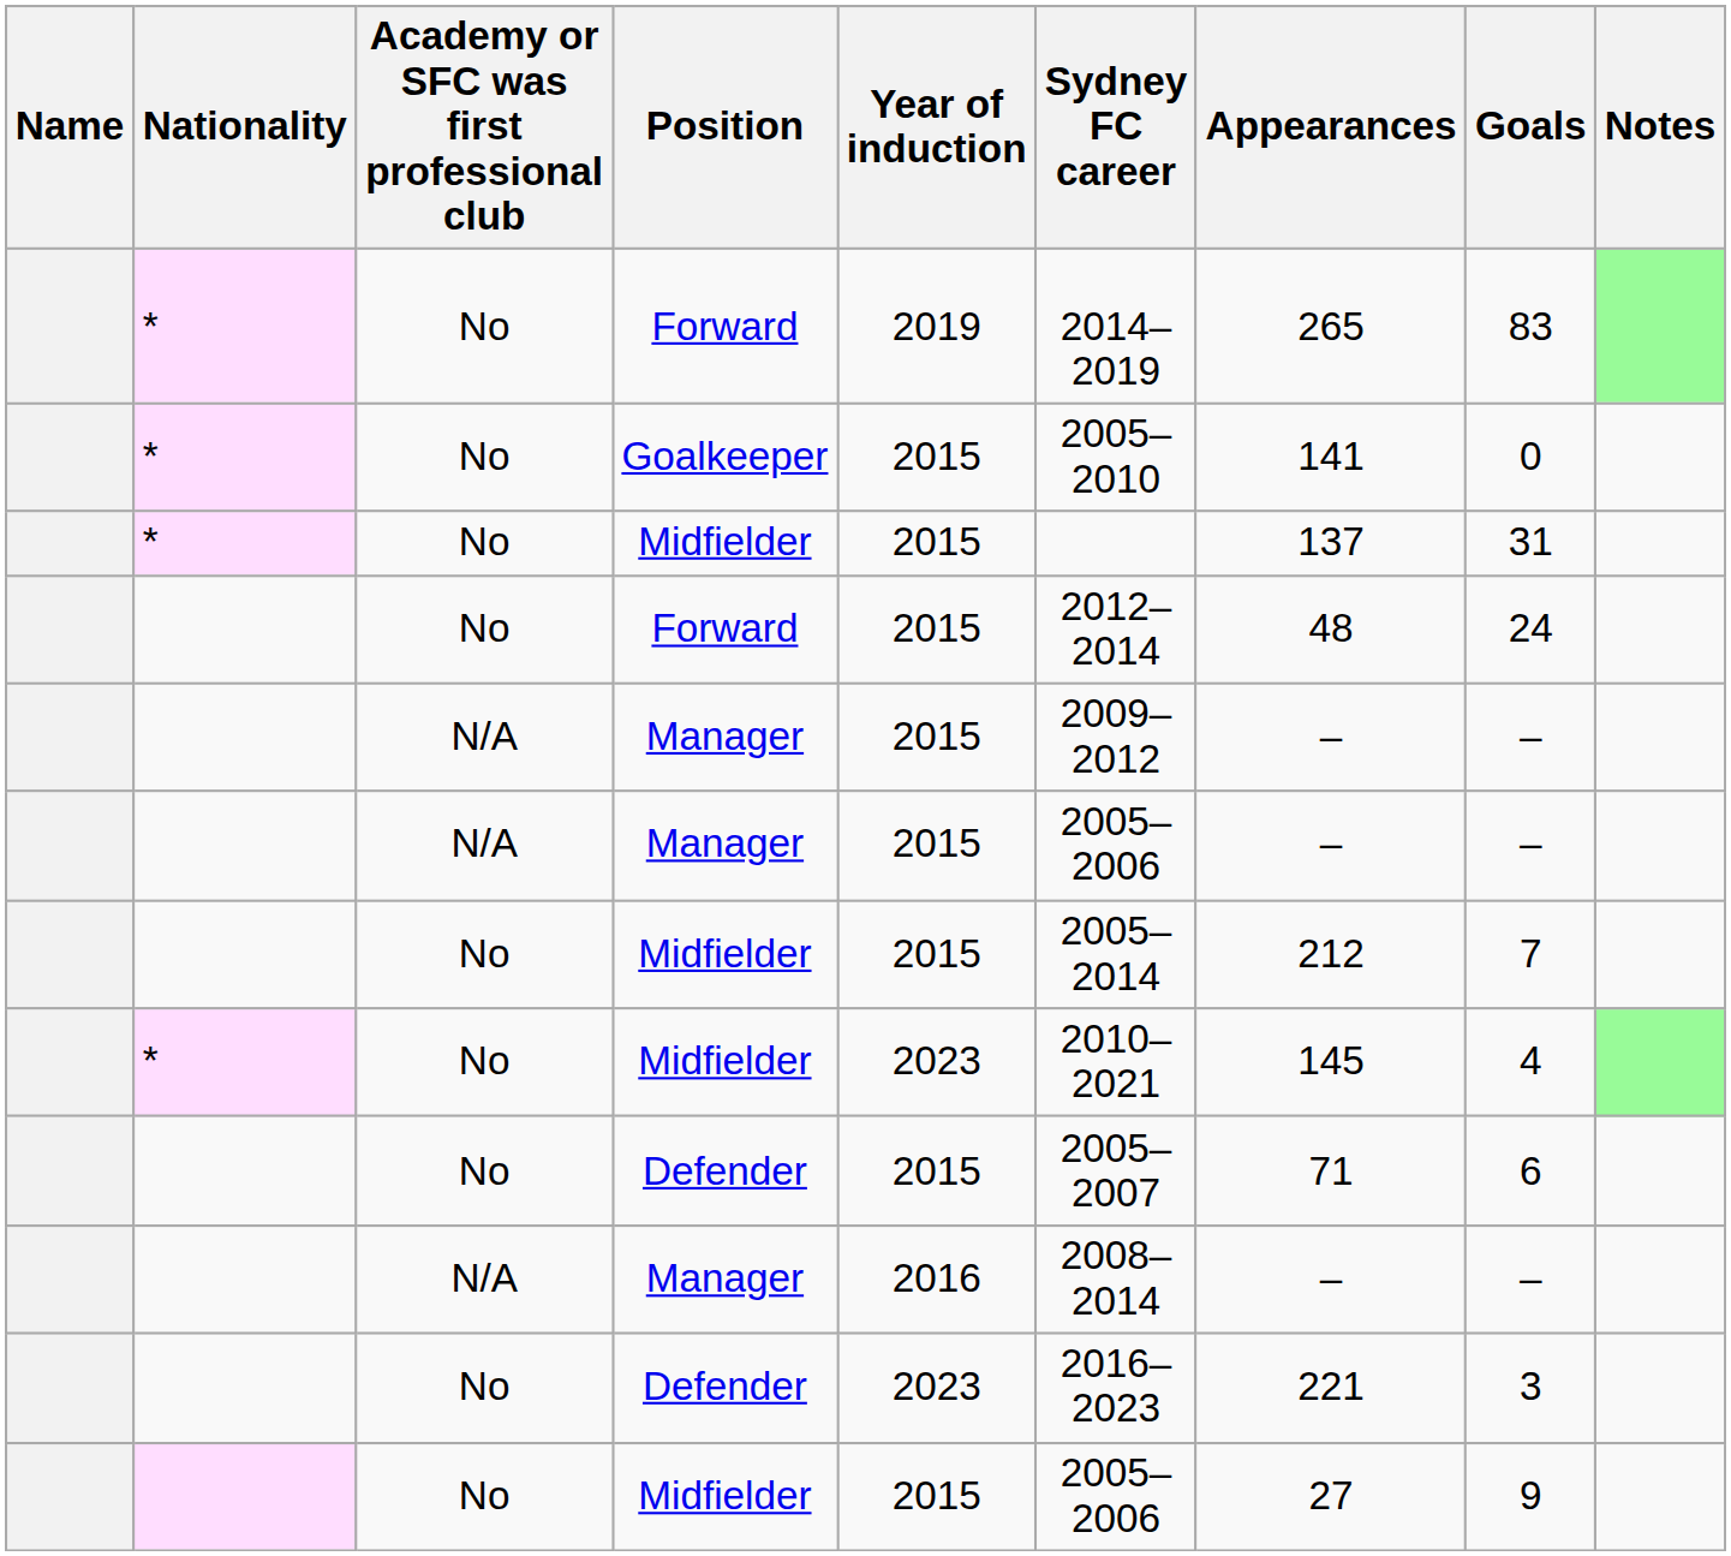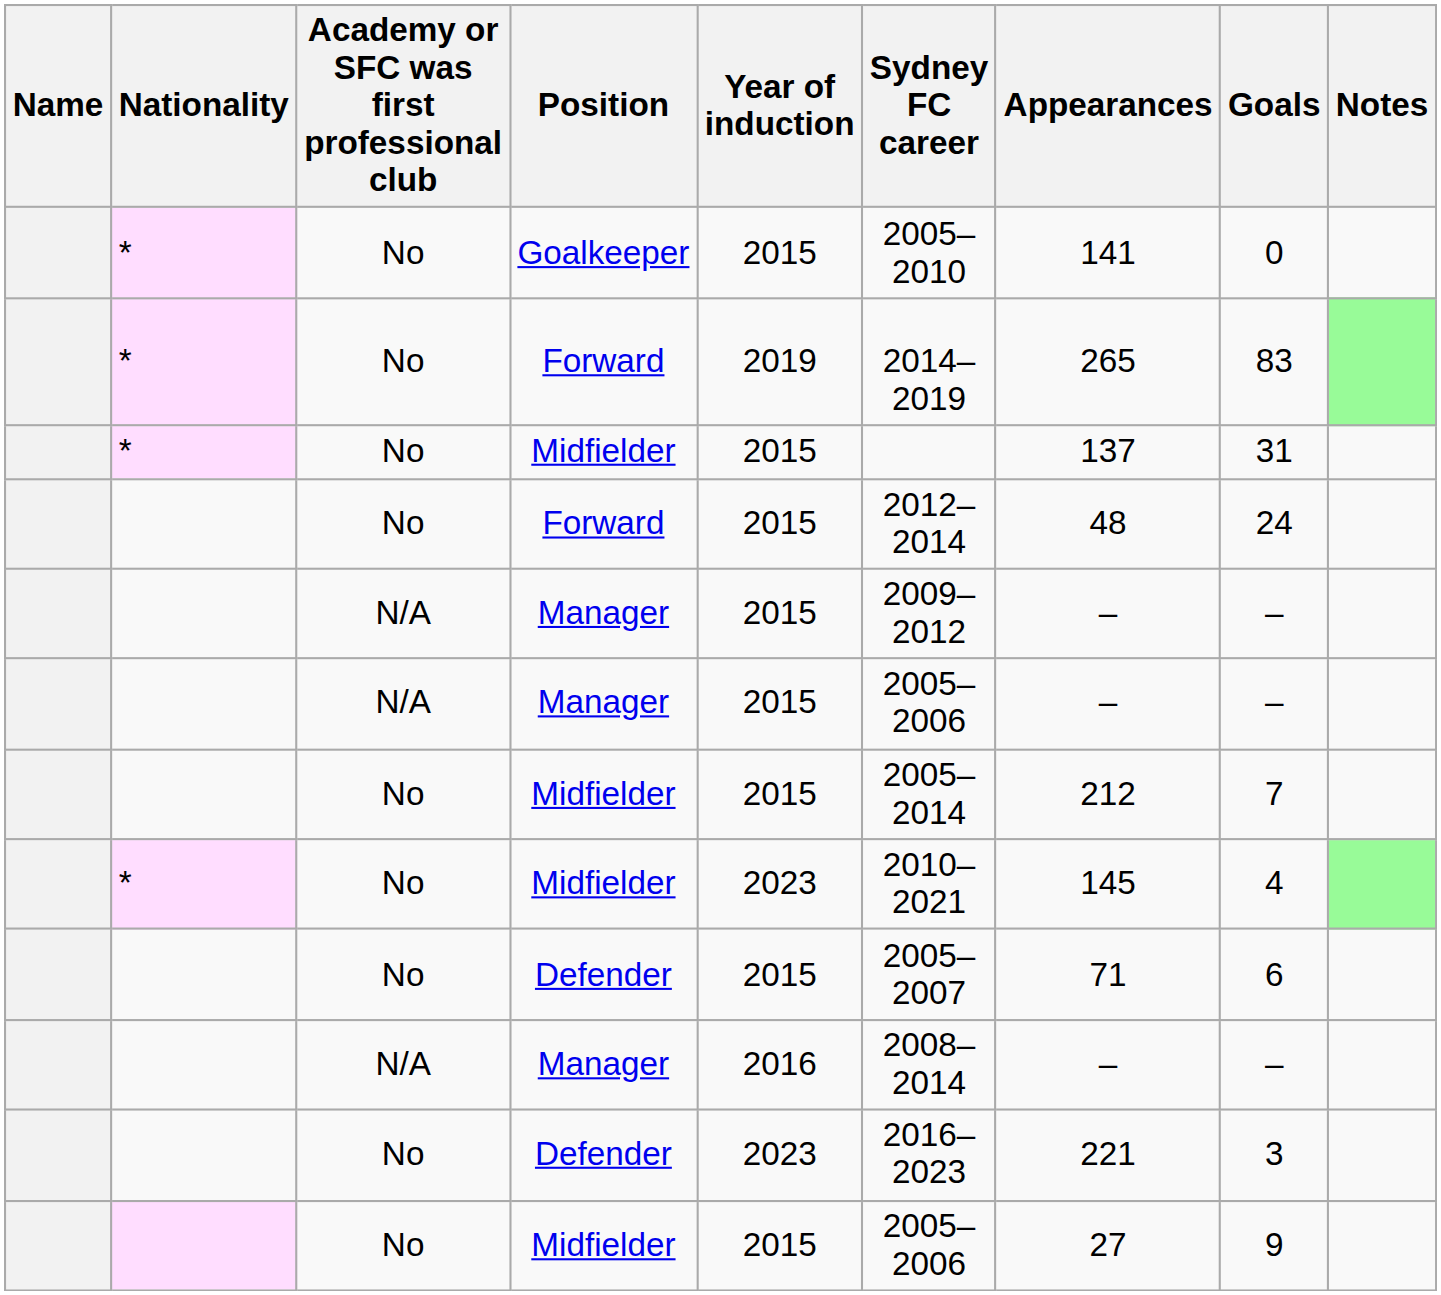rows swapped: Goalkeeper <-> * / Forward
